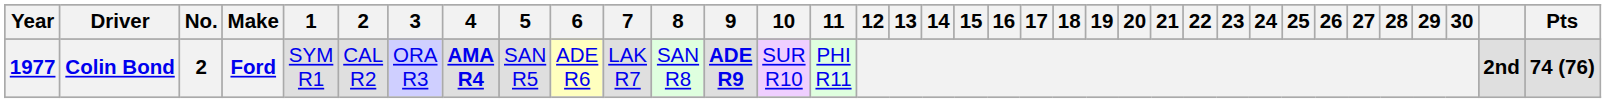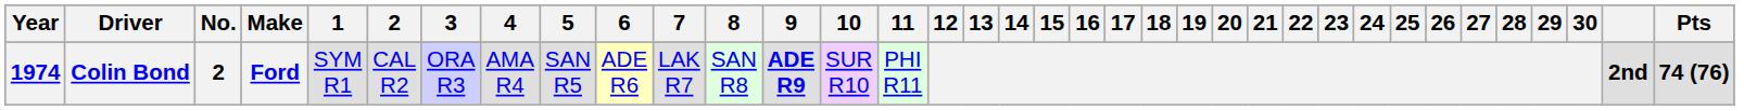Colin Bond | Year: 1977 -> 1974
Colin Bond | 4: bold -> normal
